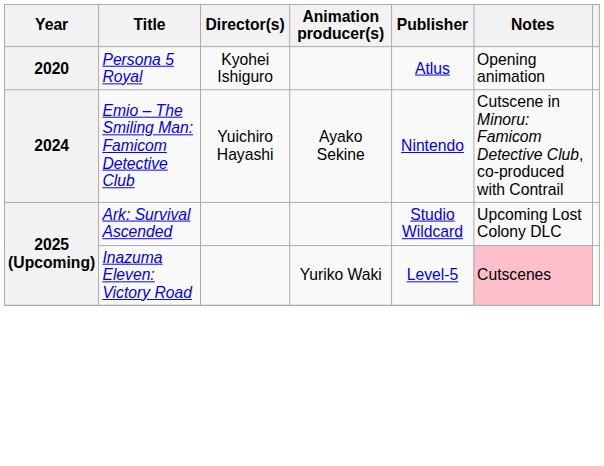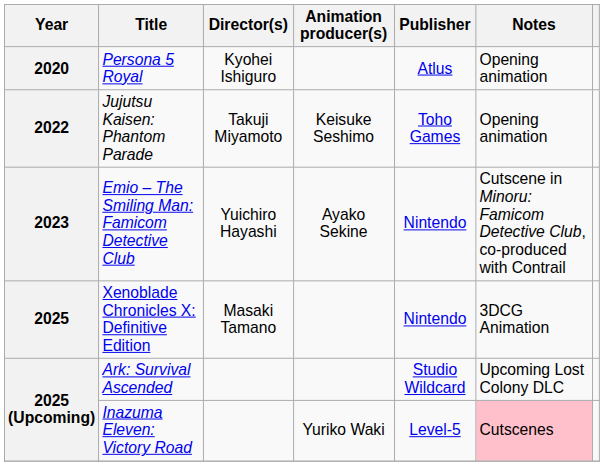+ row: 2022 | Jujutsu Kaisen: Phantom Parade | Takuji Miyamoto | Keisuke Seshimo | Toho Games | Opening animation
Emio – The Smiling Man: Famicom Detective Club | Year: 2024 -> 2023
+ row: 2025 | Xenoblade Chronicles X: Definitive Edition | Masaki Tamano | Nintendo | 3DCG Animation
